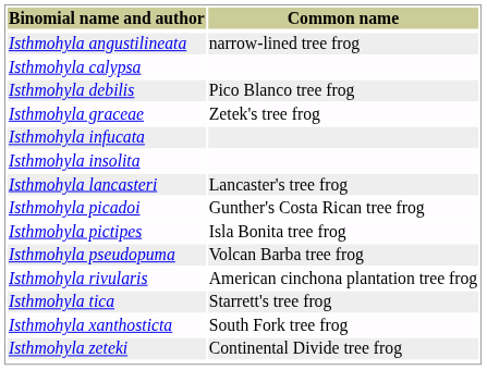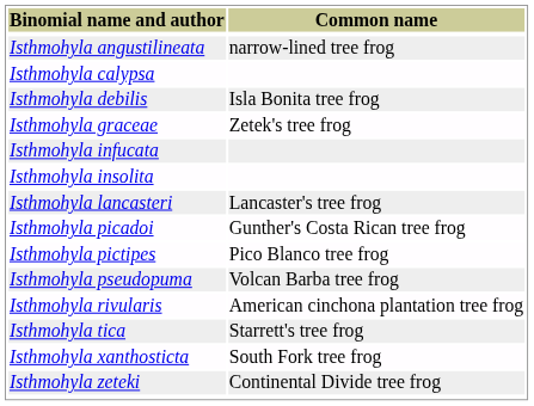Isthmohyla debilis | Common name: Pico Blanco tree frog -> Isla Bonita tree frog
Isthmohyla pictipes | Common name: Isla Bonita tree frog -> Pico Blanco tree frog
